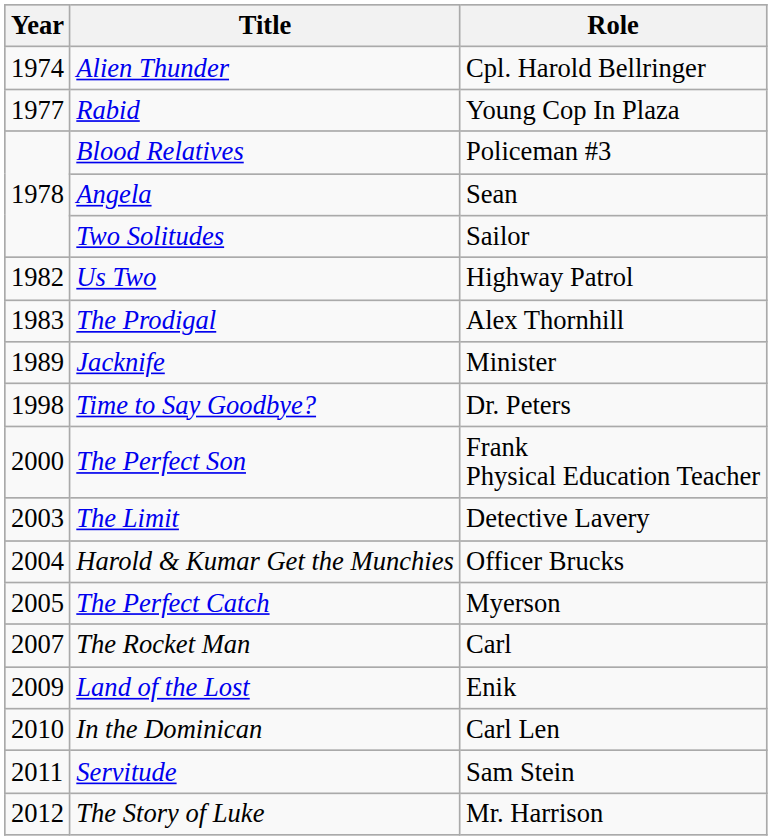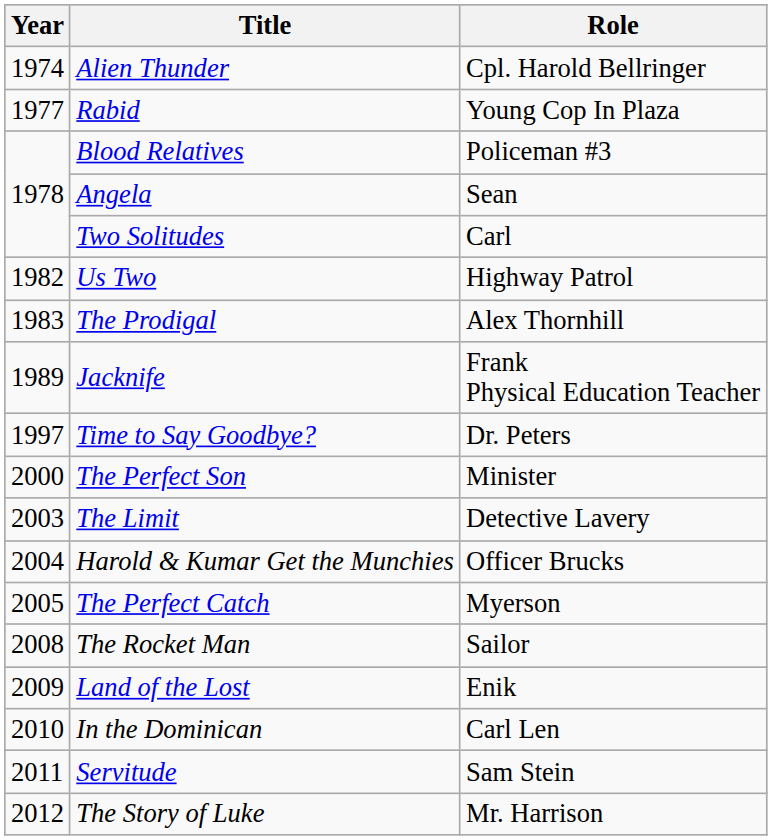Two Solitudes | Role: Sailor -> Carl
Jacknife | Role: Minister -> Frank Physical Education Teacher
Time to Say Goodbye? | Year: 1998 -> 1997
The Perfect Son | Role: Frank Physical Education Teacher -> Minister
The Rocket Man | Year: 2007 -> 2008
The Rocket Man | Role: Carl -> Sailor
